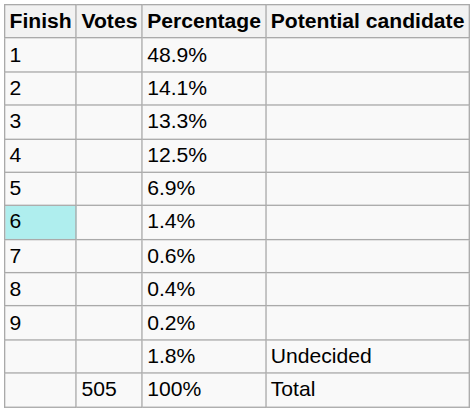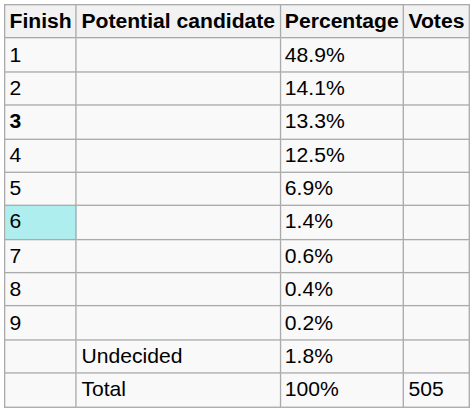columns swapped: Potential candidate <-> Votes
13.3% | Finish: normal -> bold
